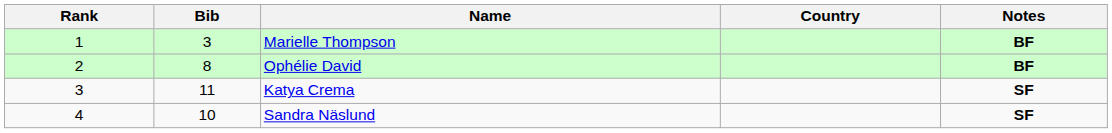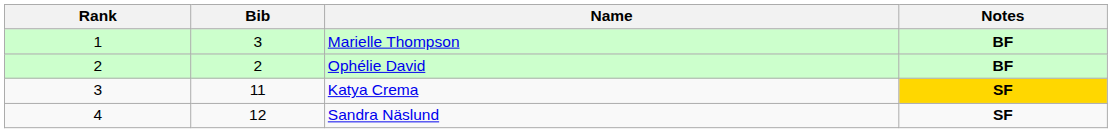- column: Country
Ophélie David | Bib: 8 -> 2
Katya Crema | Notes: no background -> gold background
Sandra Näslund | Bib: 10 -> 12
